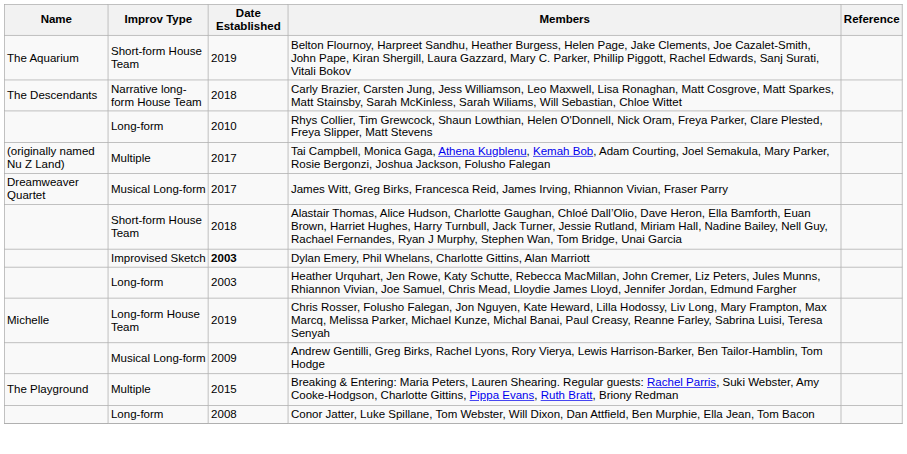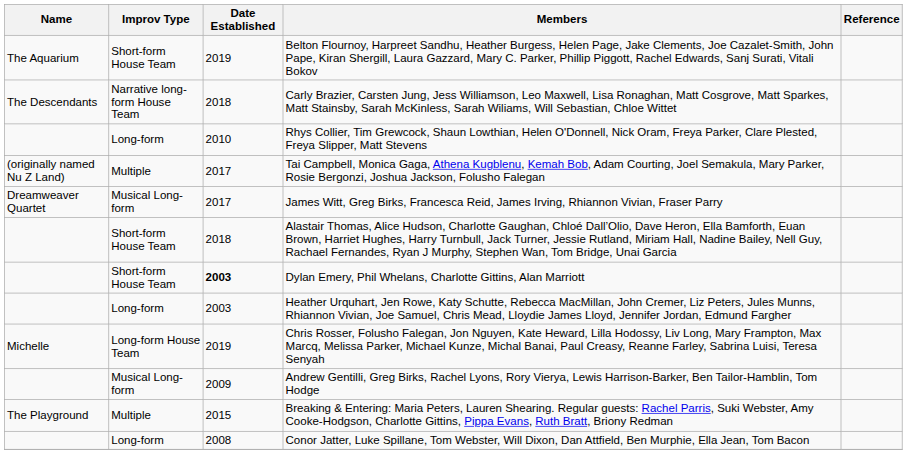Dylan Emery, Phil Whelans, Charlotte Gittins, Alan Marriott | Improv Type: Improvised Sketch -> Short-form House Team
